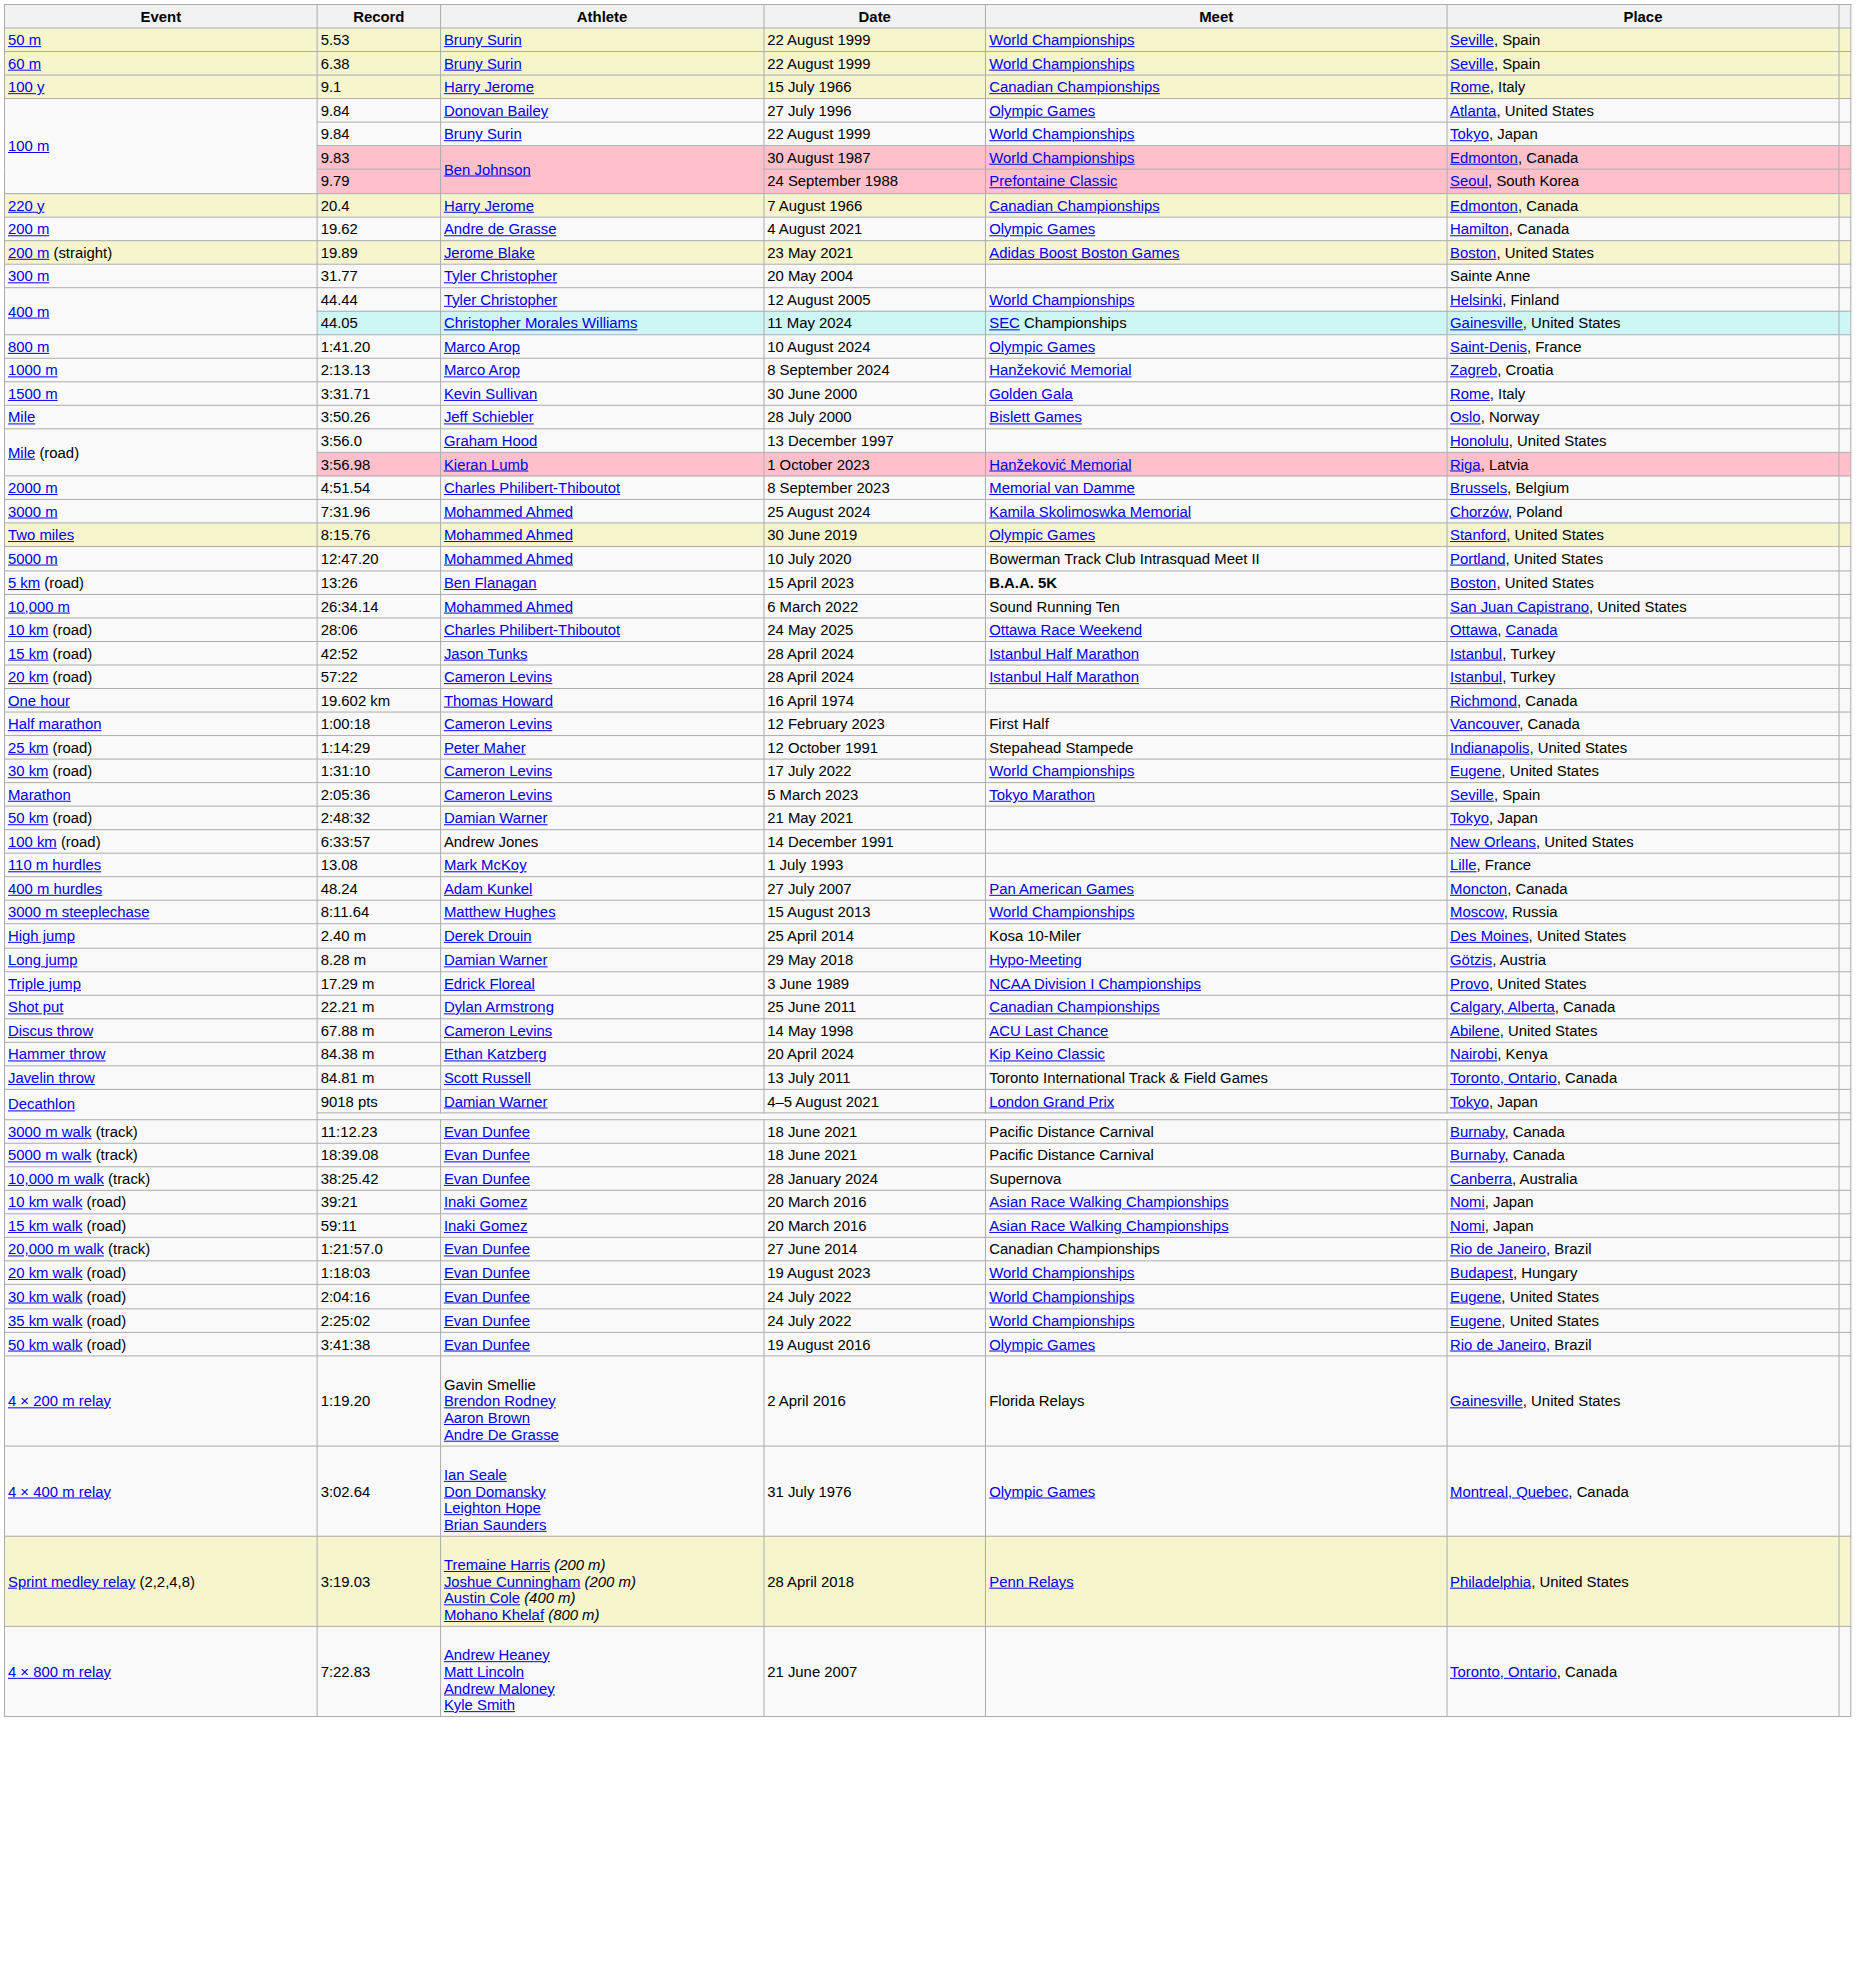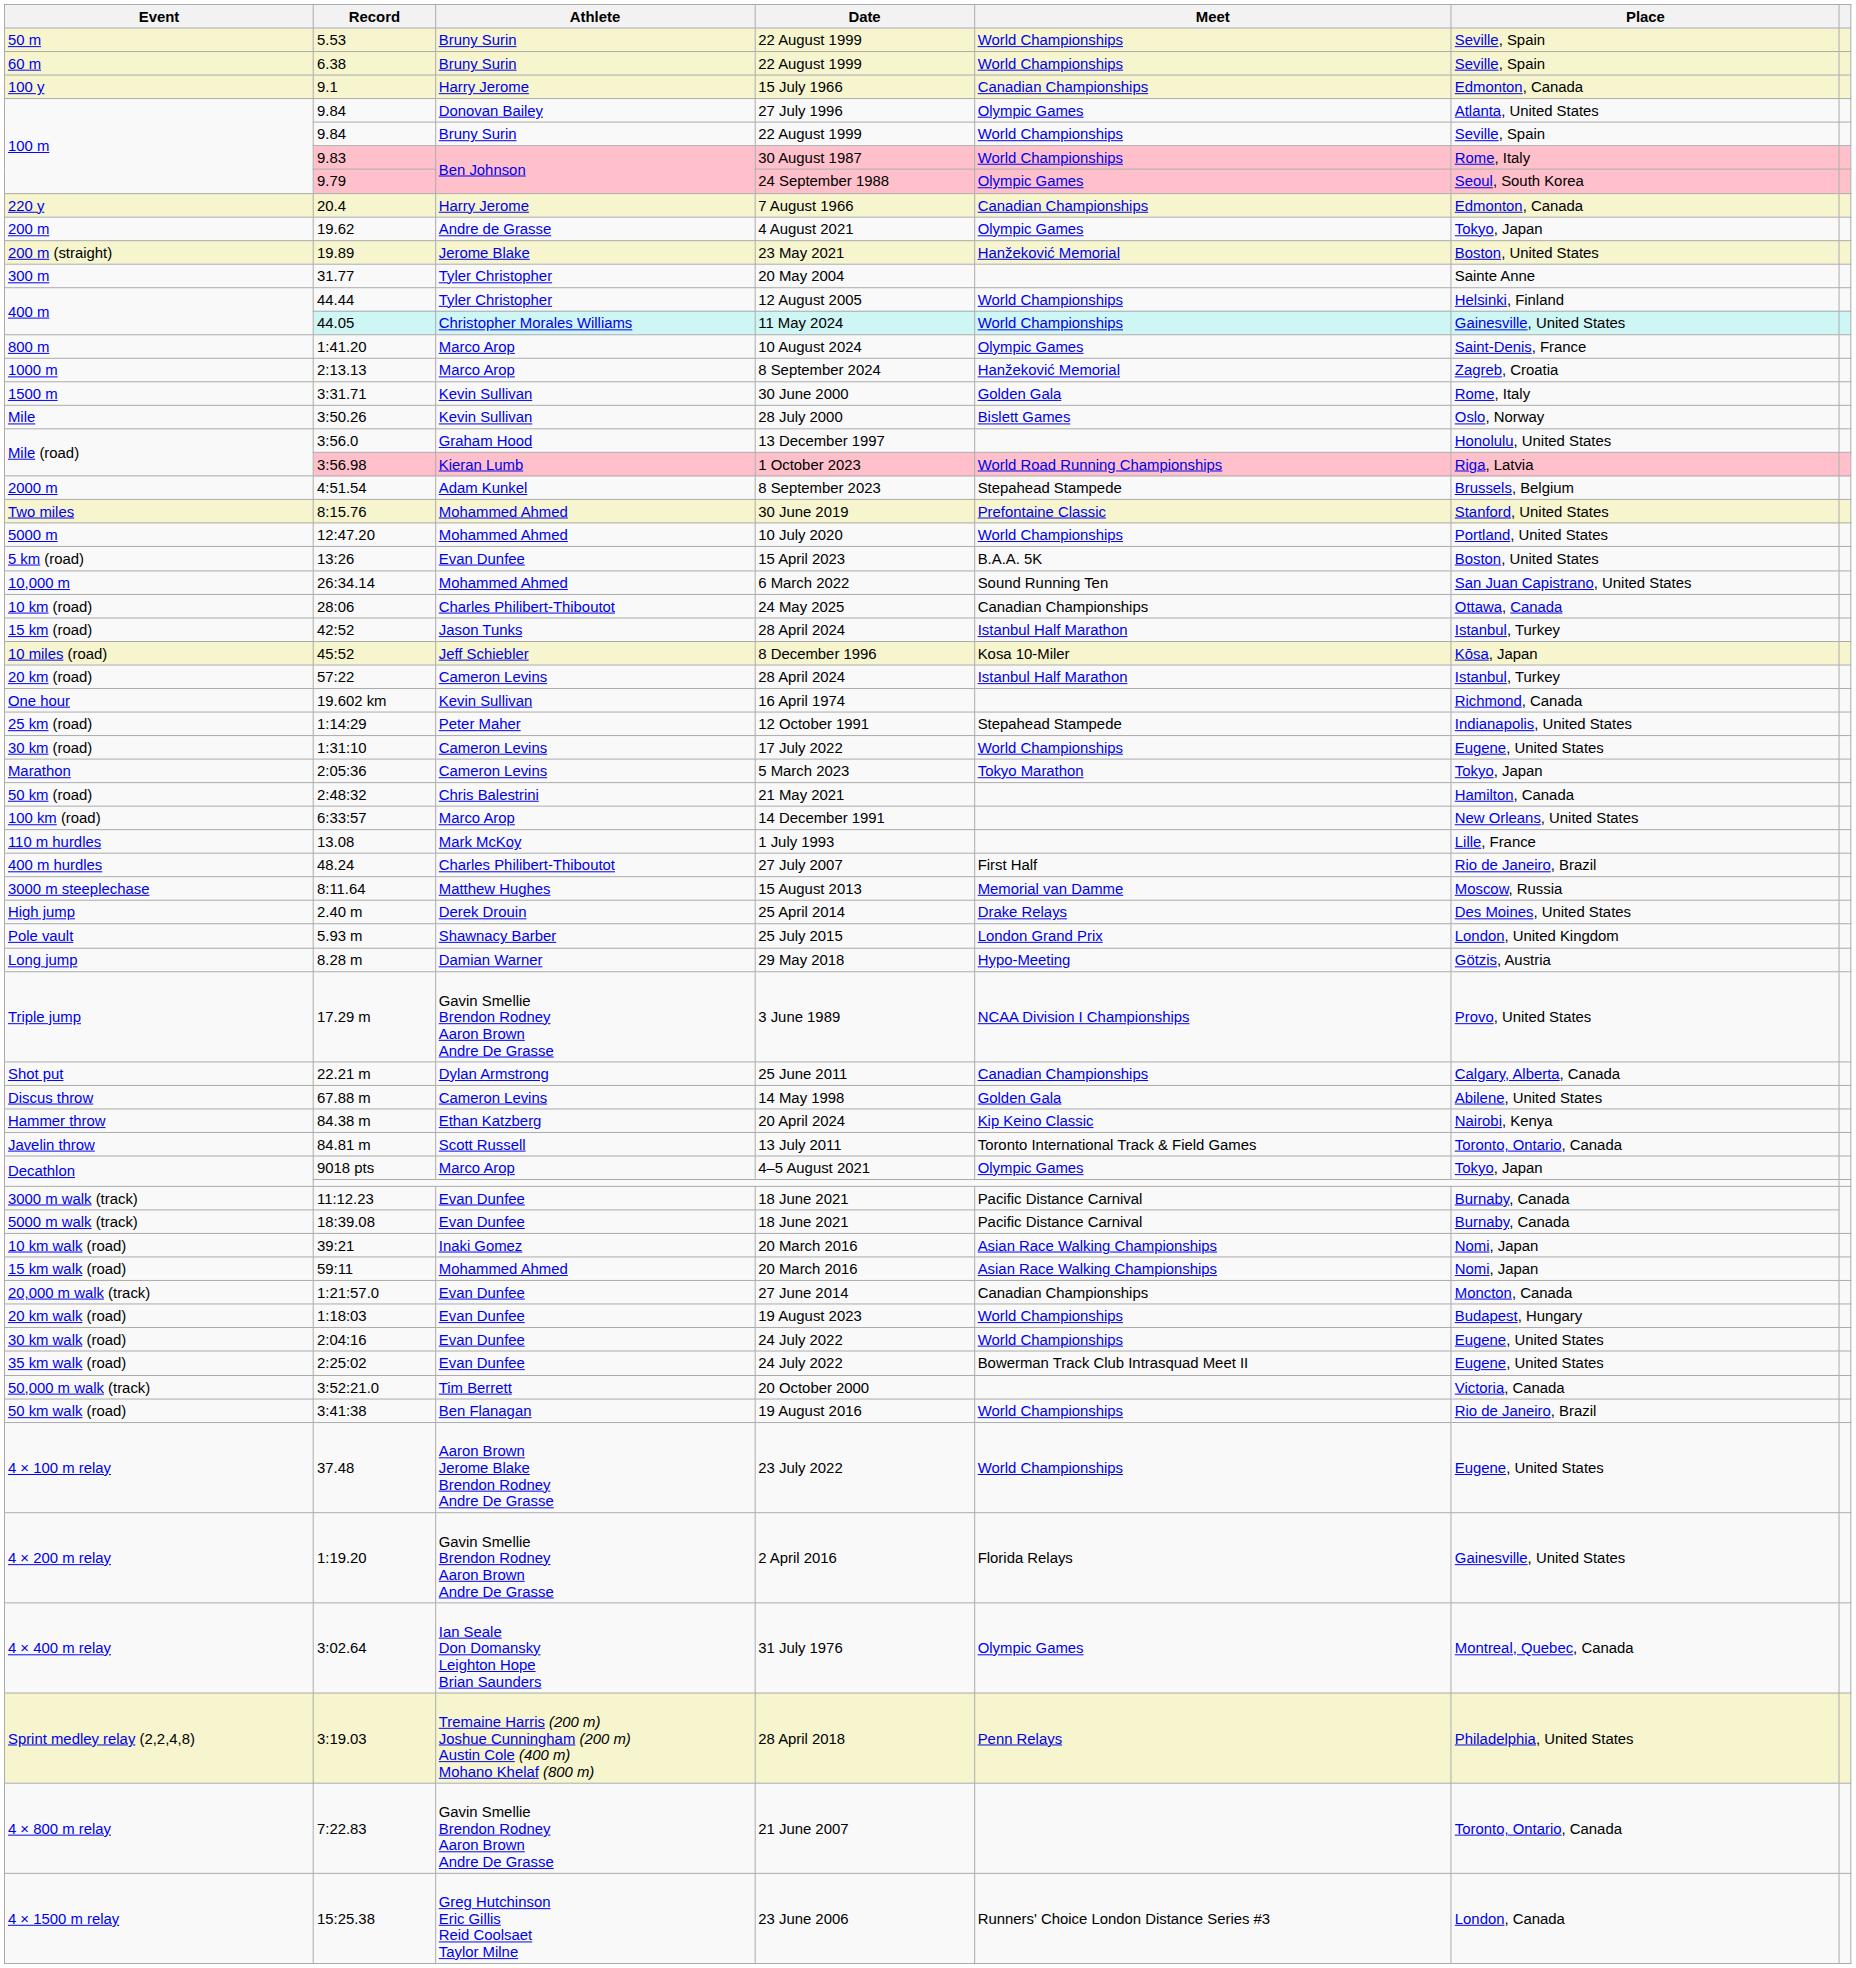100 y | Place: Rome, Italy -> Edmonton, Canada
100 m / 22 August 1999 | Place: Tokyo, Japan -> Seville, Spain
100 m / 30 August 1987 | Place: Edmonton, Canada -> Rome, Italy
100 m / 24 September 1988 | Meet: Prefontaine Classic -> Olympic Games
200 m | Place: Hamilton, Canada -> Tokyo, Japan
200 m (straight) | Meet: Adidas Boost Boston Games -> Hanžeković Memorial
400 m / 11 May 2024 | Meet: SEC Championships -> World Championships
Mile | Athlete: Jeff Schiebler -> Kevin Sullivan
Mile (road) / 1 October 2023 | Meet: Hanžeković Memorial -> World Road Running Championships
2000 m | Athlete: Charles Philibert-Thiboutot -> Adam Kunkel
2000 m | Meet: Memorial van Damme -> Stepahead Stampede
- row: 3000 m | 7:31.96 | Mohammed Ahmed | 25 August 2024 | Kamila Skolimoswka Memorial | Chorzów, Poland
Two miles | Meet: Olympic Games -> Prefontaine Classic
5000 m | Meet: Bowerman Track Club Intrasquad Meet II -> World Championships
5 km (road) | Athlete: Ben Flanagan -> Evan Dunfee
5 km (road) | Meet: bold -> normal
10 km (road) | Meet: Ottawa Race Weekend -> Canadian Championships
+ row: 10 miles (road) | 45:52 | Jeff Schiebler | 8 December 1996 | Kosa 10-Miler | Kōsa, Japan
One hour | Athlete: Thomas Howard -> Kevin Sullivan
- row: Half marathon | 1:00:18 | Cameron Levins | 12 February 2023 | First Half | Vancouver, Canada
Marathon | Place: Seville, Spain -> Tokyo, Japan
50 km (road) | Athlete: Damian Warner -> Chris Balestrini
50 km (road) | Place: Tokyo, Japan -> Hamilton, Canada
100 km (road) | Athlete: Andrew Jones -> Marco Arop
400 m hurdles | Athlete: Adam Kunkel -> Charles Philibert-Thiboutot
400 m hurdles | Meet: Pan American Games -> First Half
400 m hurdles | Place: Moncton, Canada -> Rio de Janeiro, Brazil
3000 m steeplechase | Meet: World Championships -> Memorial van Damme
High jump | Meet: Kosa 10-Miler -> Drake Relays
+ row: Pole vault | 5.93 m | Shawnacy Barber | 25 July 2015 | London Grand Prix | London, United Kingdom
Triple jump | Athlete: Edrick Floreal -> Gavin Smellie Brendon Rodney Aaron Brown Andre De Grasse
Discus throw | Meet: ACU Last Chance -> Golden Gala
Decathlon / 4–5 August 2021 | Athlete: Damian Warner -> Marco Arop
Decathlon / 4–5 August 2021 | Meet: London Grand Prix -> Olympic Games
- row: 10,000 m walk (track) | 38:25.42 | Evan Dunfee | 28 January 2024 | Supernova | Canberra, Australia
15 km walk (road) | Athlete: Inaki Gomez -> Mohammed Ahmed
20,000 m walk (track) | Place: Rio de Janeiro, Brazil -> Moncton, Canada
35 km walk (road) | Meet: World Championships -> Bowerman Track Club Intrasquad Meet II
+ row: 50,000 m walk (track) | 3:52:21.0 | Tim Berrett | 20 October 2000 | Victoria, Canada
50 km walk (road) | Athlete: Evan Dunfee -> Ben Flanagan
50 km walk (road) | Meet: Olympic Games -> World Championships
+ row: 4 × 100 m relay | 37.48 | Aaron Brown Jerome Blake Brendon Rodney Andre De Grasse | 23 July 2022 | World Championships | Eugene, United States
4 × 800 m relay | Athlete: Andrew Heaney Matt Lincoln Andrew Maloney Kyle Smith -> Gavin Smellie Brendon Rodney Aaron Brown Andre De Grasse
+ row: 4 × 1500 m relay | 15:25.38 | Greg Hutchinson Eric Gillis Reid Coolsaet Taylor Milne | 23 June 2006 | Runners' Choice London Distance Series #3 | London, Canada
